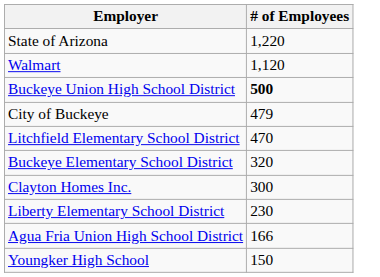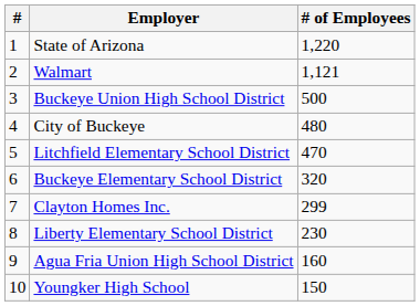+ column: # | 1 | 2 | 3 | 4 | 5 | 6 | 7 | 8 | 9 | 10
Walmart | # of Employees: 1,120 -> 1,121
Buckeye Union High School District | # of Employees: bold -> normal
City of Buckeye | # of Employees: 479 -> 480
Clayton Homes Inc. | # of Employees: 300 -> 299
Agua Fria Union High School District | # of Employees: 166 -> 160
